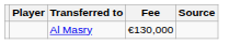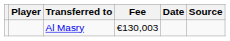+ column: Date
Al Masry | Fee: €130,000 -> €130,003
